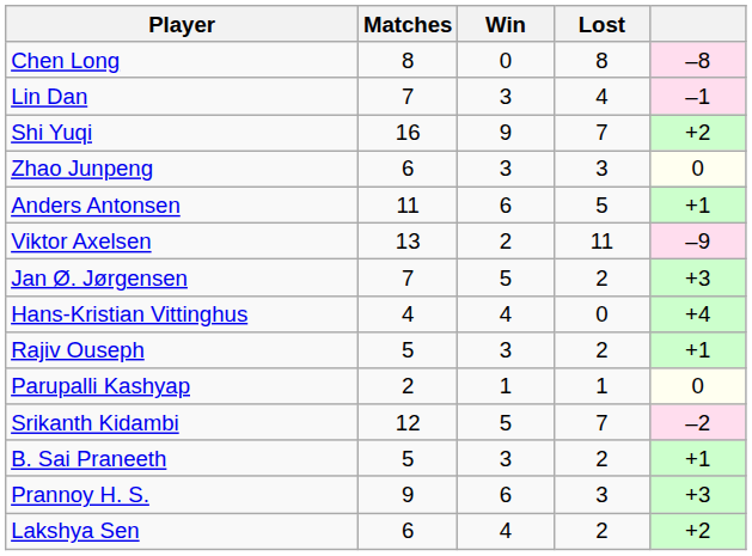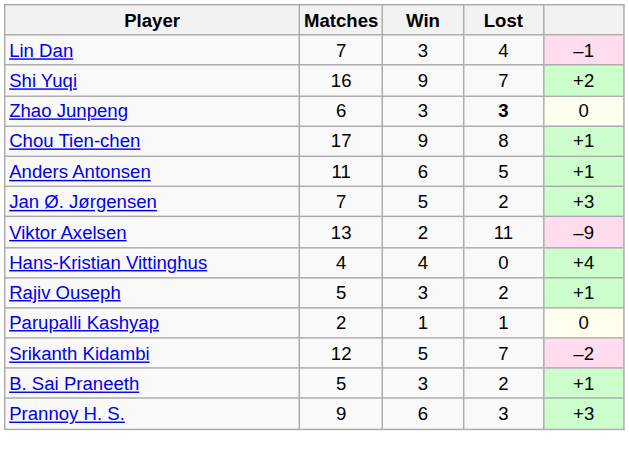- row: Chen Long | 8 | 0 | 8 | –8
Zhao Junpeng | Lost: normal -> bold
+ row: Chou Tien-chen | 17 | 9 | 8 | +1
rows swapped: Viktor Axelsen <-> Jan Ø. Jørgensen
- row: Lakshya Sen | 6 | 4 | 2 | +2
